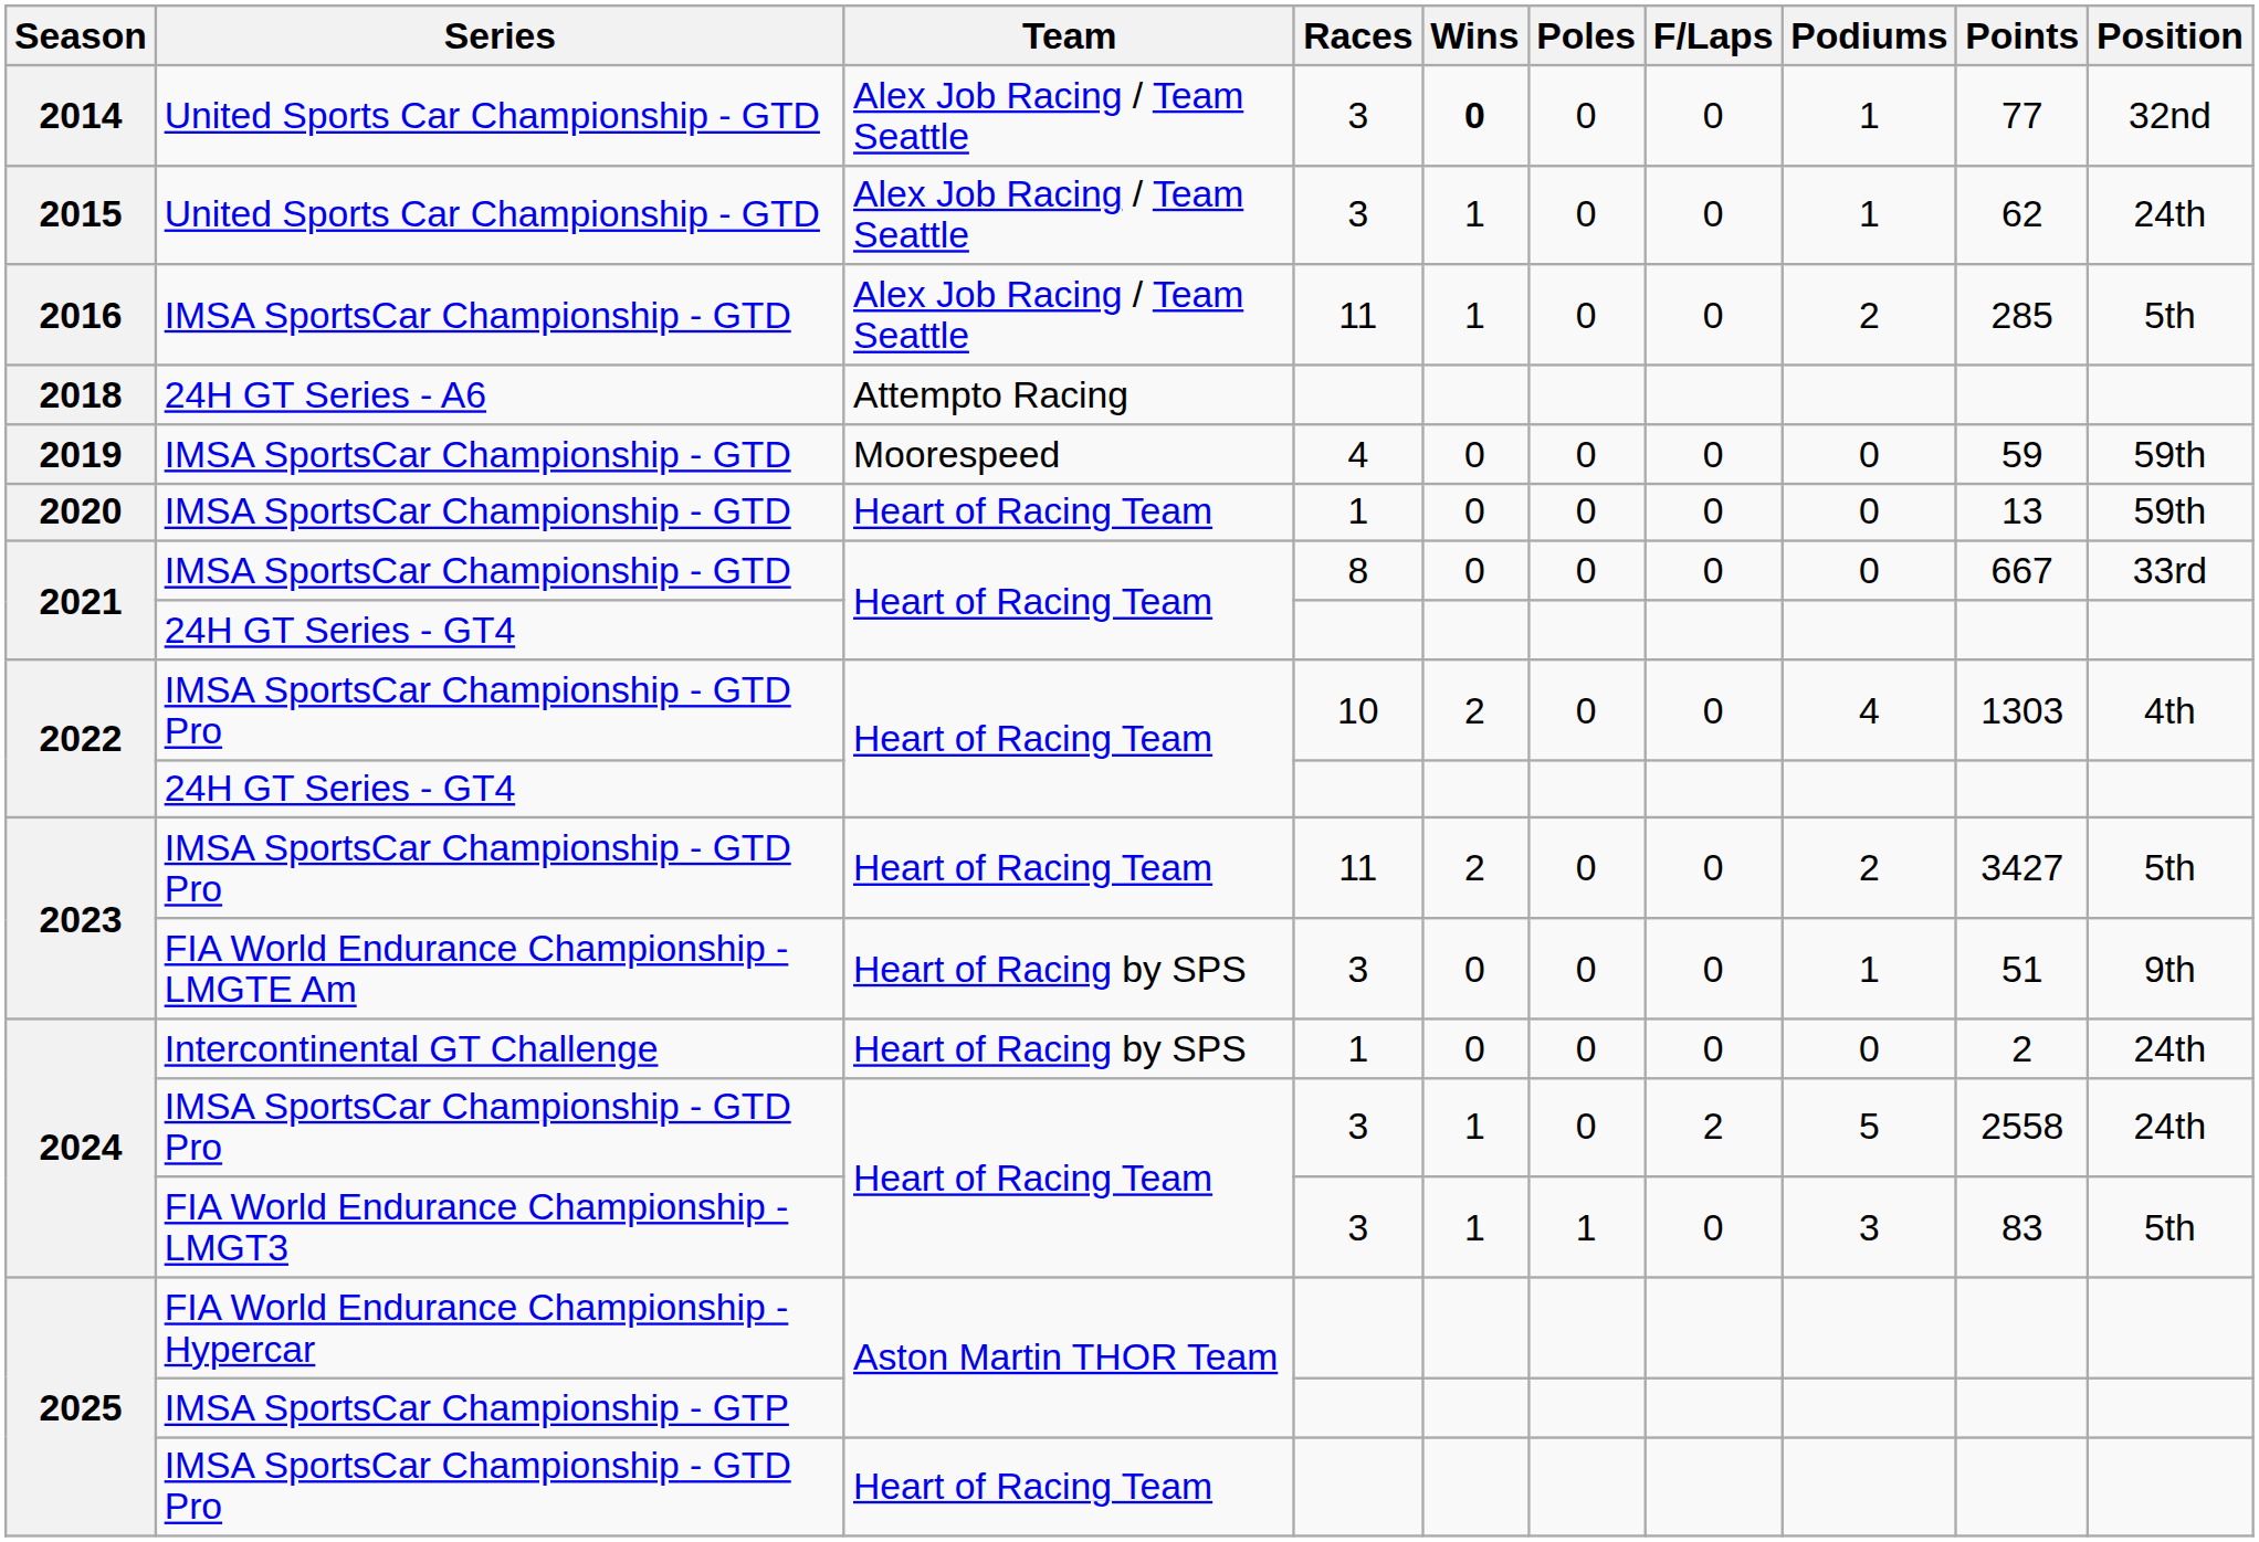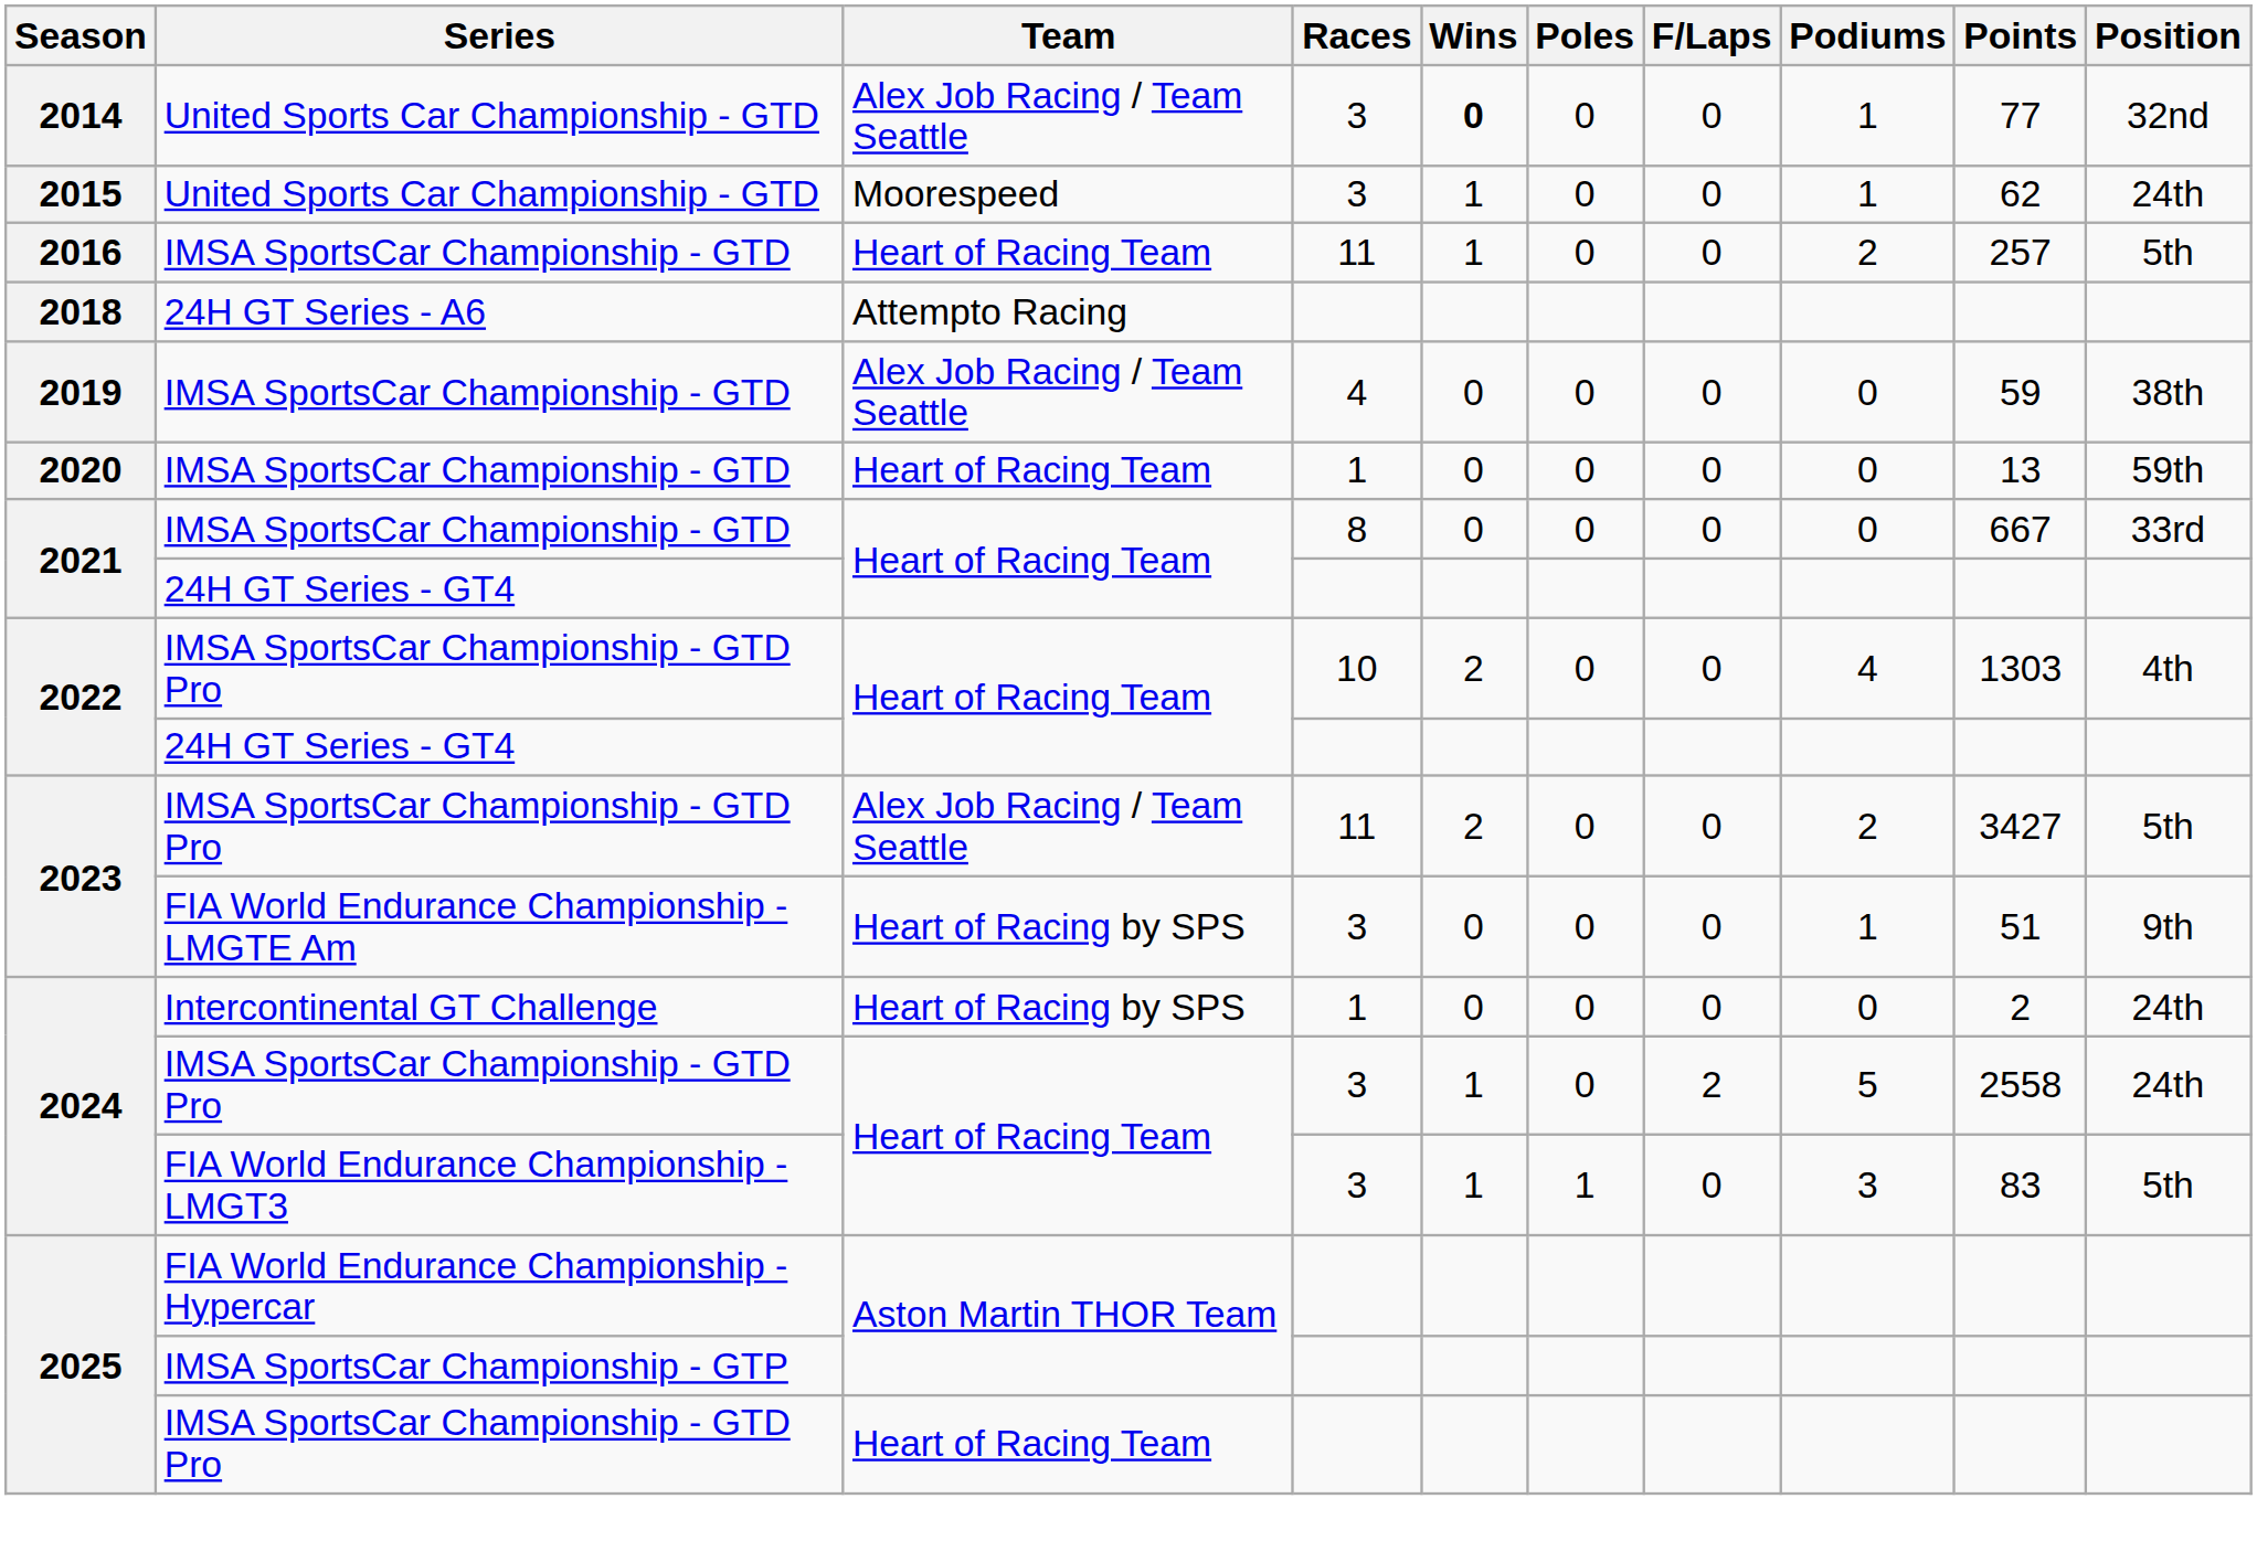2015 | Team: Alex Job Racing / Team Seattle -> Moorespeed
2016 | Team: Alex Job Racing / Team Seattle -> Heart of Racing Team
2016 | Points: 285 -> 257
2019 | Team: Moorespeed -> Alex Job Racing / Team Seattle
2019 | Position: 59th -> 38th
2023 / IMSA SportsCar Championship - GTD Pro | Team: Heart of Racing Team -> Alex Job Racing / Team Seattle
